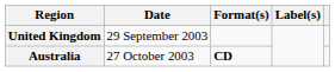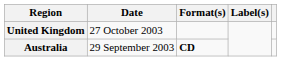United Kingdom | Date: 29 September 2003 -> 27 October 2003
Australia | Date: 27 October 2003 -> 29 September 2003
